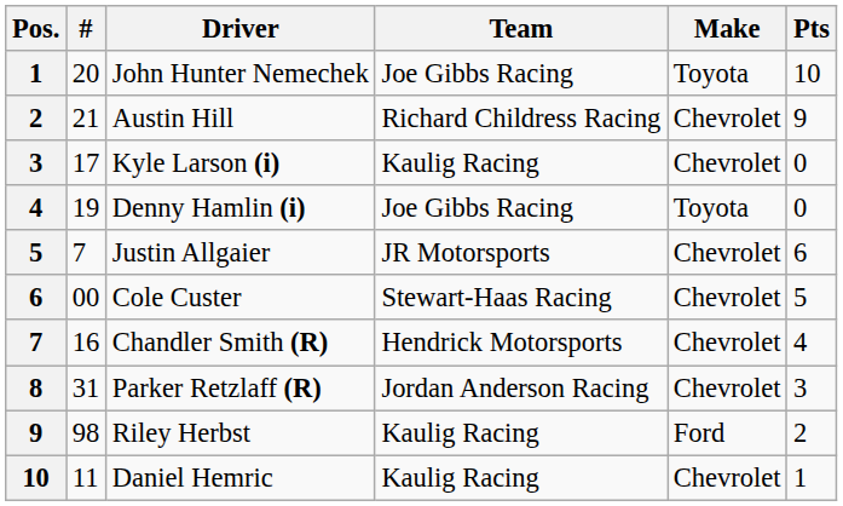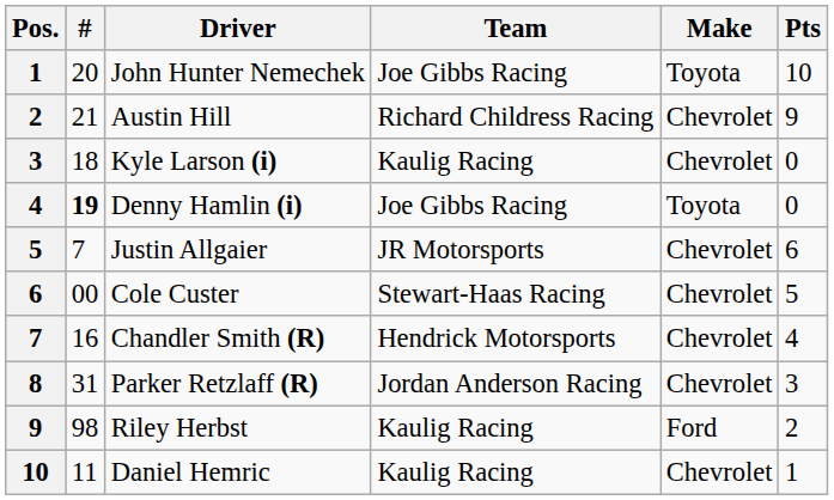Kyle Larson (i) | #: 17 -> 18
Denny Hamlin (i) | #: normal -> bold
